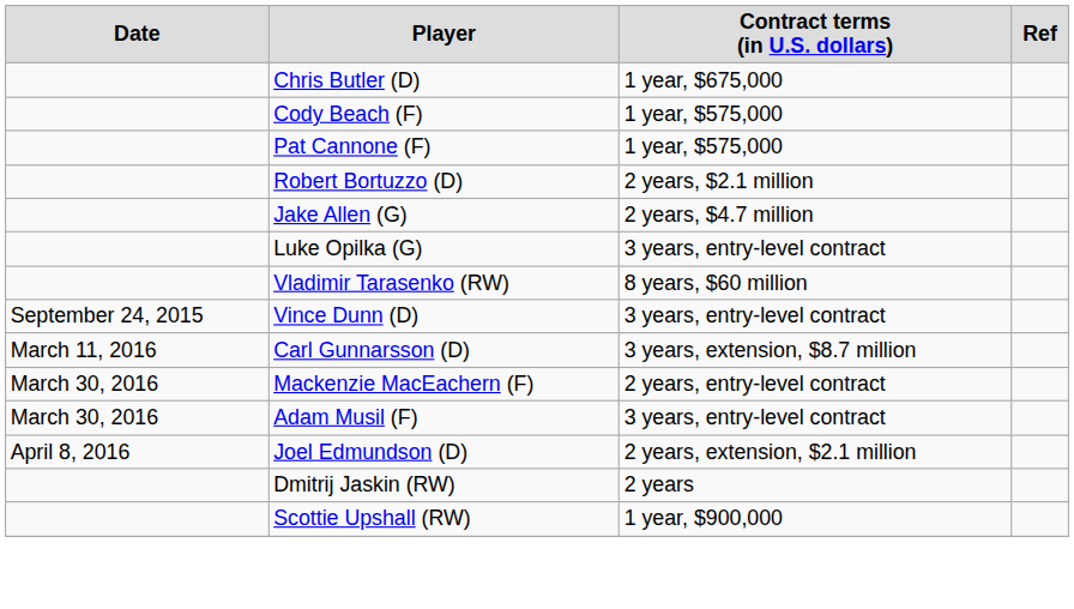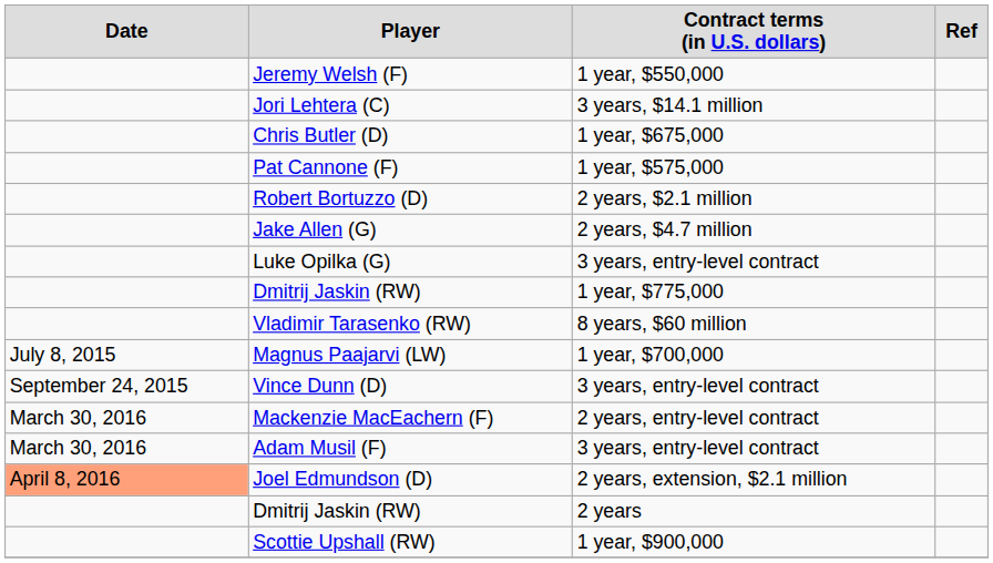+ row: Jeremy Welsh (F) | 1 year, $550,000
+ row: Jori Lehtera (C) | 3 years, $14.1 million
- row: Cody Beach (F) | 1 year, $575,000
+ row: Dmitrij Jaskin (RW) | 1 year, $775,000
+ row: July 8, 2015 | Magnus Paajarvi (LW) | 1 year, $700,000
- row: March 11, 2016 | Carl Gunnarsson (D) | 3 years, extension, $8.7 million
Joel Edmundson (D) | column 1: no background -> lightsalmon background
